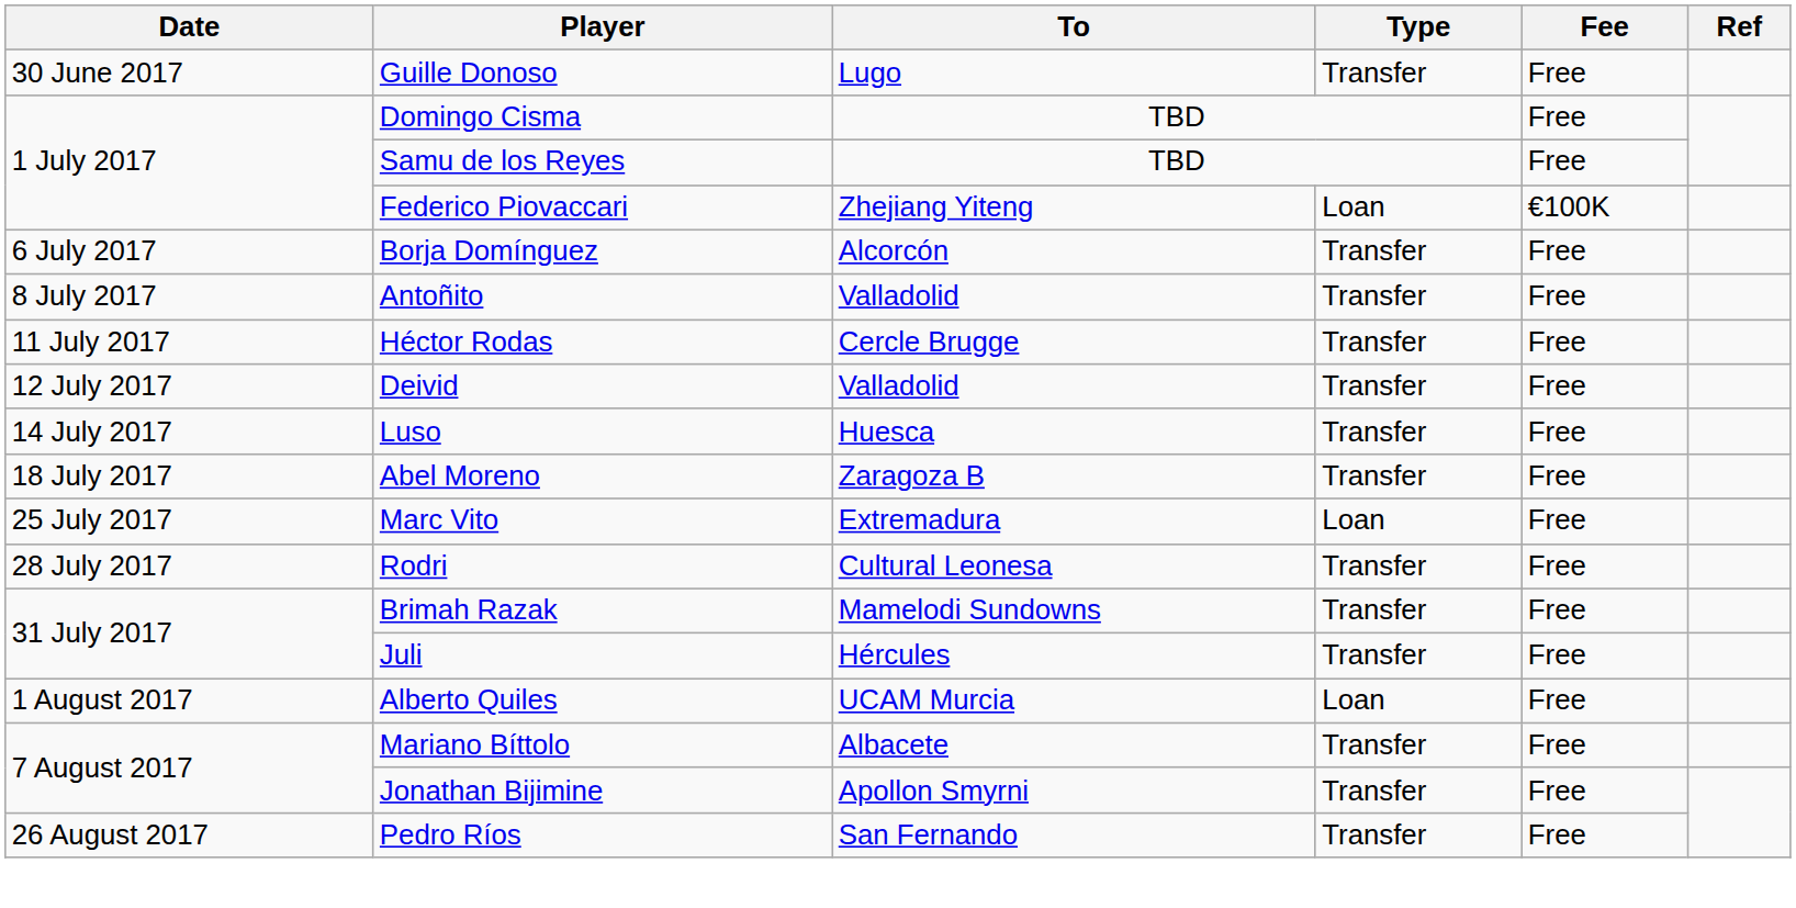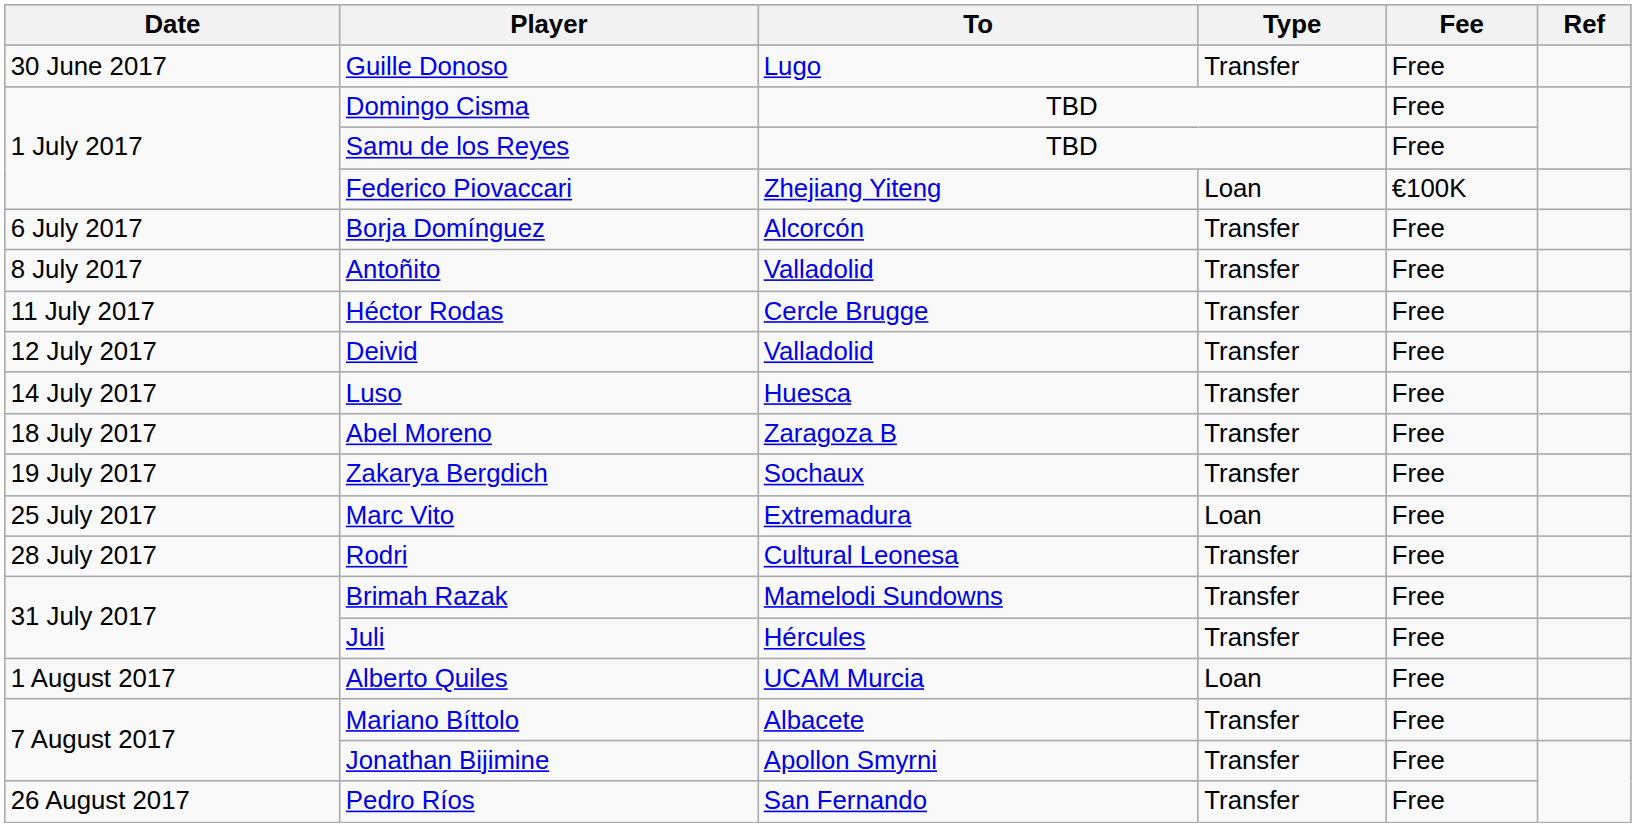+ row: 19 July 2017 | Zakarya Bergdich | Sochaux | Transfer | Free
